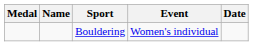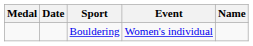columns swapped: Name <-> Date
